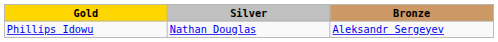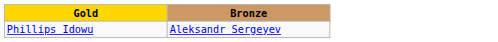- column: Silver | Nathan Douglas
